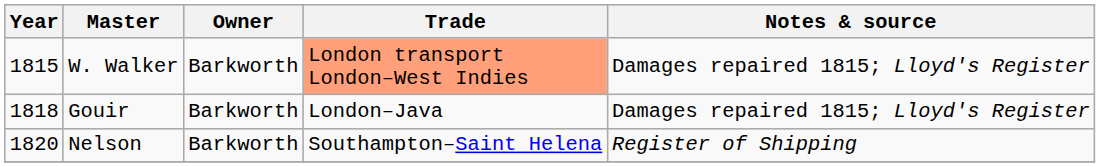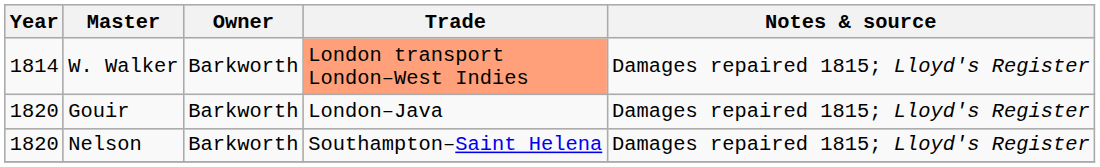W. Walker | Year: 1815 -> 1814
Gouir | Year: 1818 -> 1820
Nelson | Notes & source: Register of Shipping -> Damages repaired 1815; Lloyd's Register
